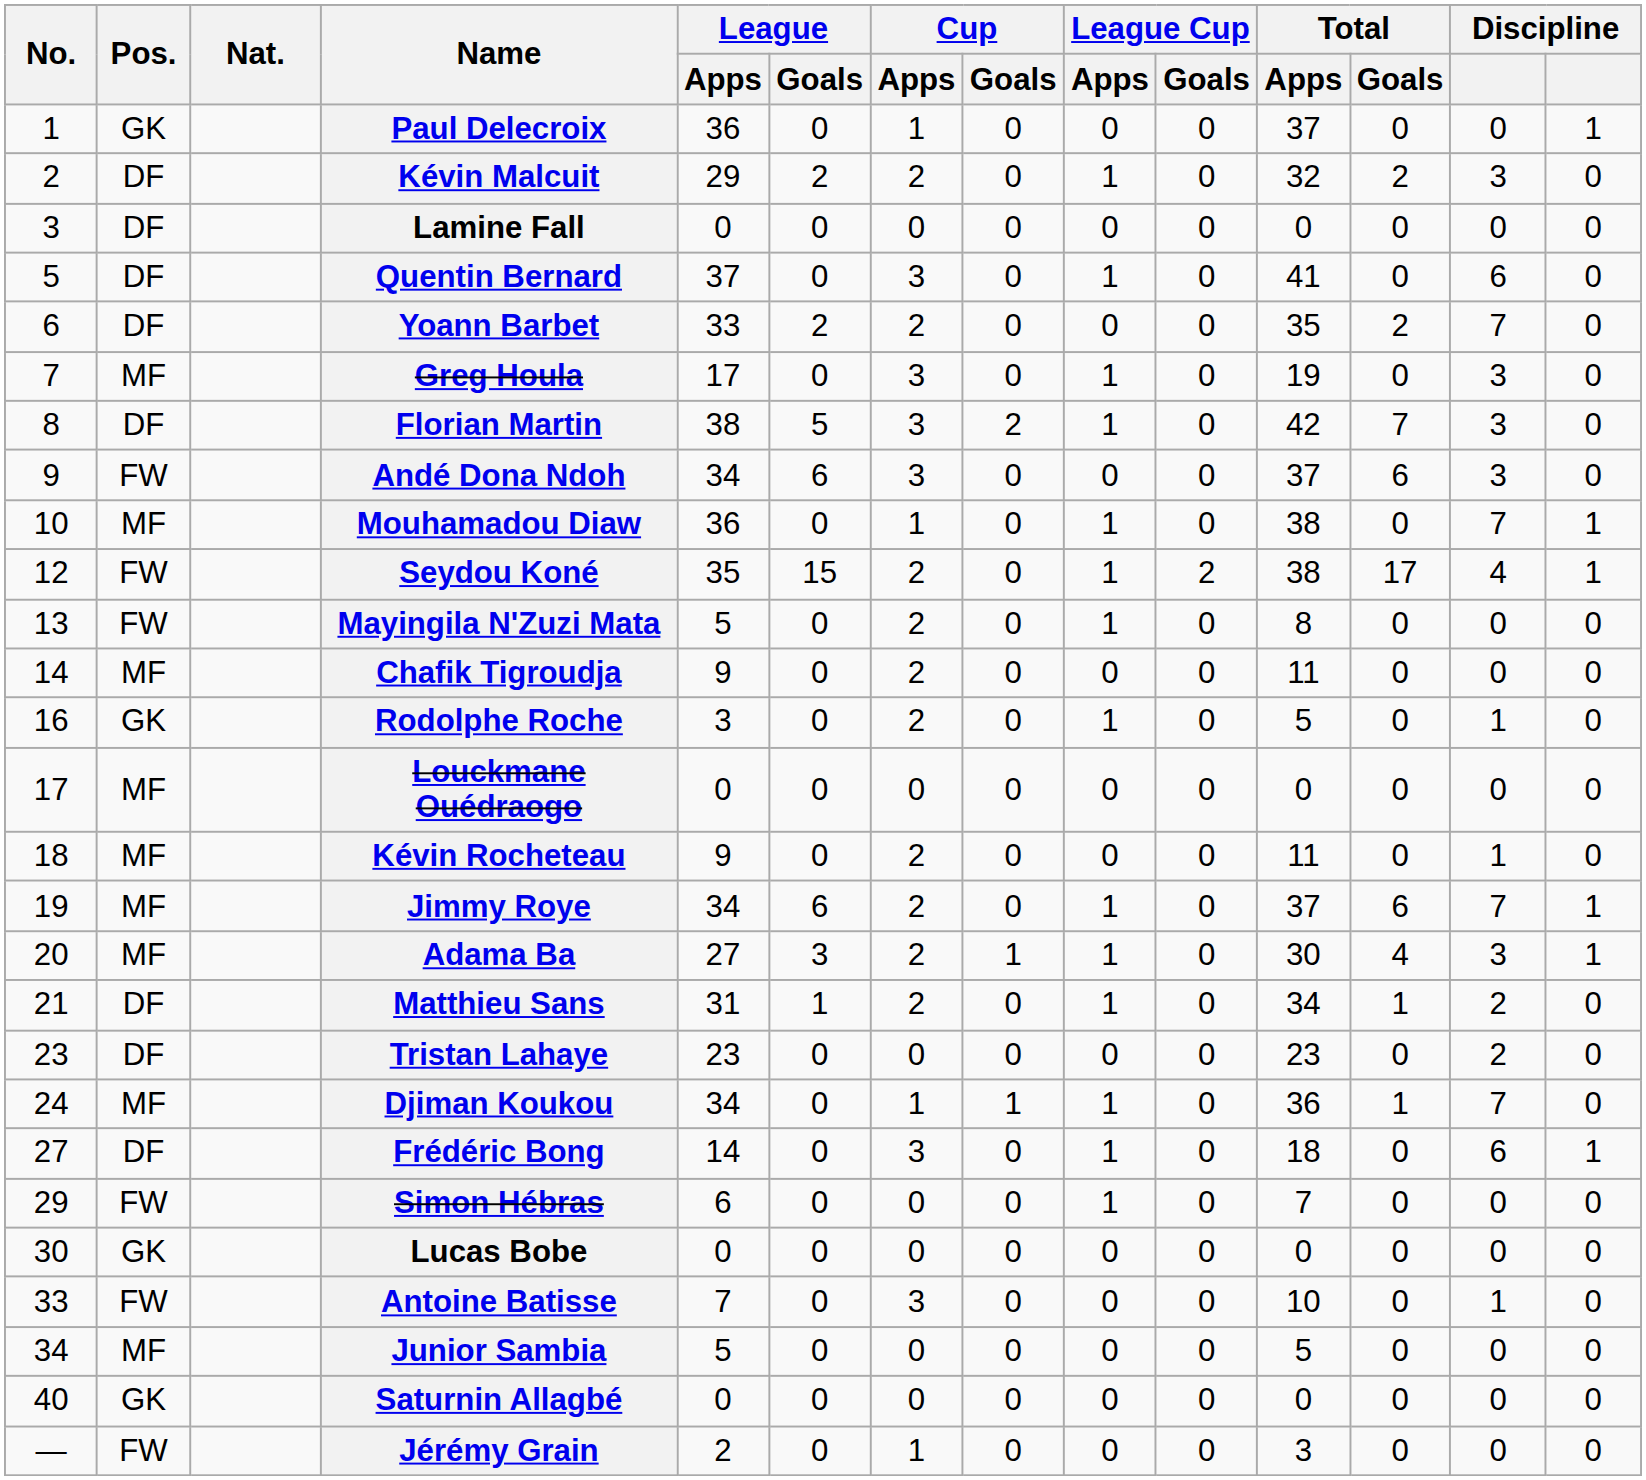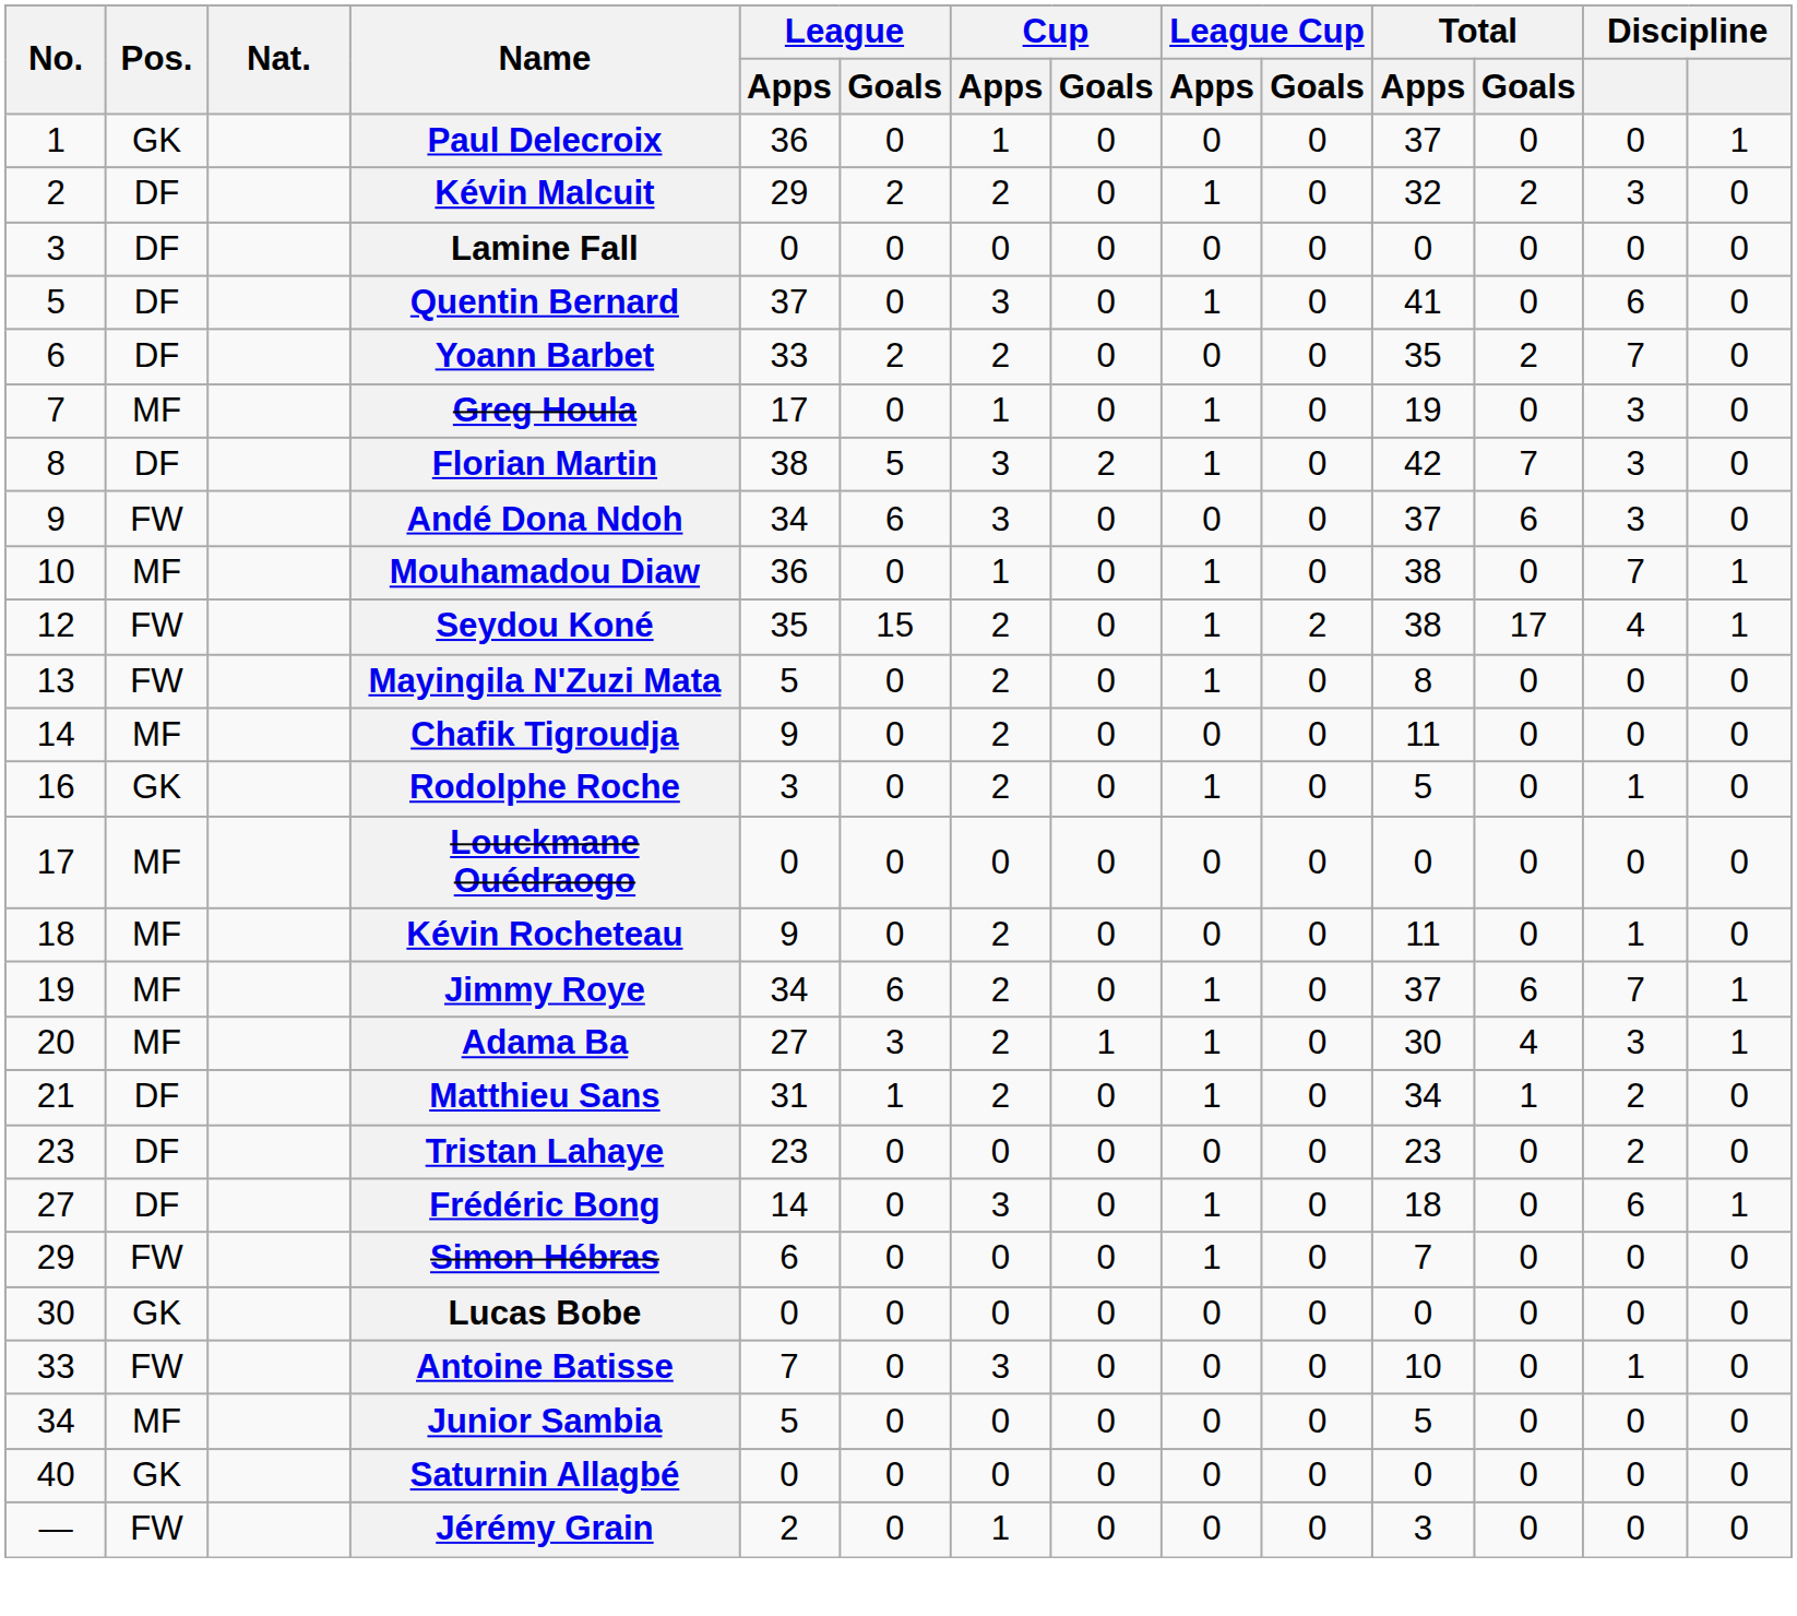Greg Houla | Cup / Apps: 3 -> 1
- row: 24 | MF | Djiman Koukou | 34 | 0 | 1 | 1 | 1 | 0 | 36 | 1 | 7 | 0
